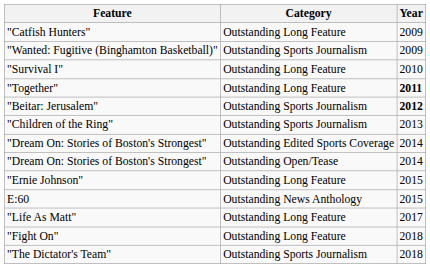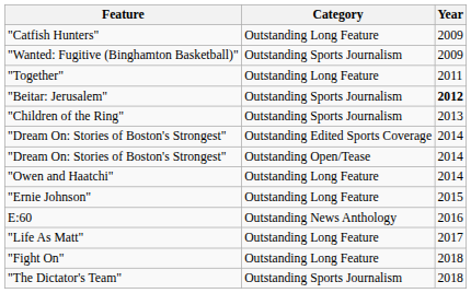- row: "Survival I" | Outstanding Long Feature | 2010
"Together" | Year: bold -> normal
+ row: "Owen and Haatchi" | Outstanding Long Feature | 2014
E:60 | Year: 2015 -> 2016
